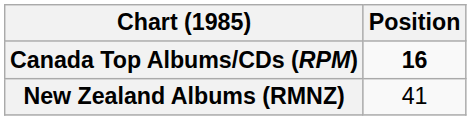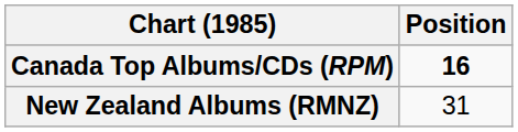New Zealand Albums (RMNZ) | Position: 41 -> 31
